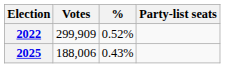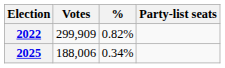2022 | %: 0.52% -> 0.82%
2025 | %: 0.43% -> 0.34%
